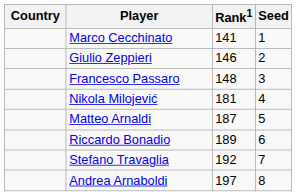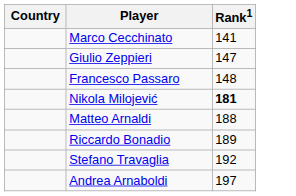- column: Seed | 1 | 2 | 3 | 4 | 5 | 6 | 7 | 8
Giulio Zeppieri | Rank1: 146 -> 147
Nikola Milojević | Rank1: normal -> bold
Matteo Arnaldi | Rank1: 187 -> 188
